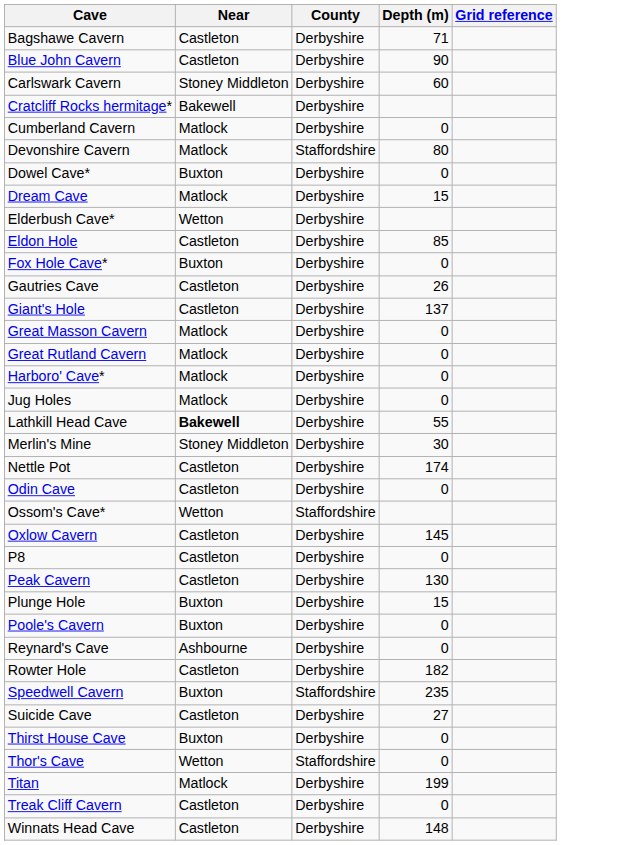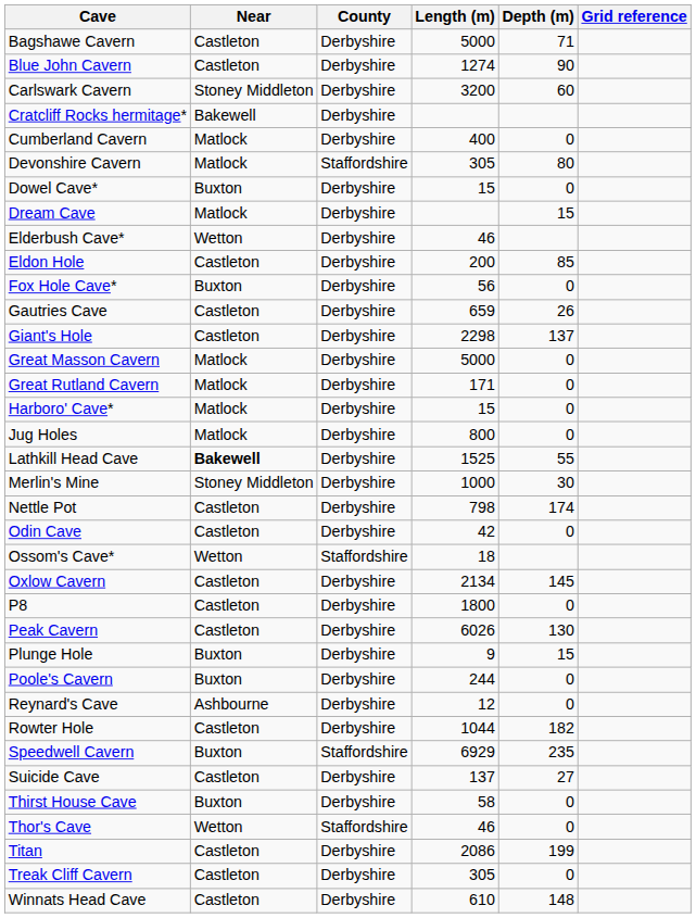+ column: Length (m) | 5000 | 1274 | 3200 | 400 | 305 | 15 | 46 | 200 | 56 | 659 | 2298 | 5000 | 171 | 15 | 800 | 1525 | 1000 | 798 | 42 | 18 | 2134 | 1800 | 6026 | 9 | 244 | 12 | 1044 | 6929 | 137 | 58 | 46 | 2086 | 305 | 610
Titan | Near: Matlock -> Castleton
